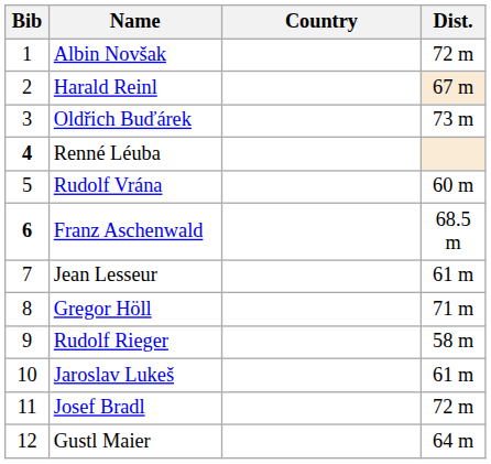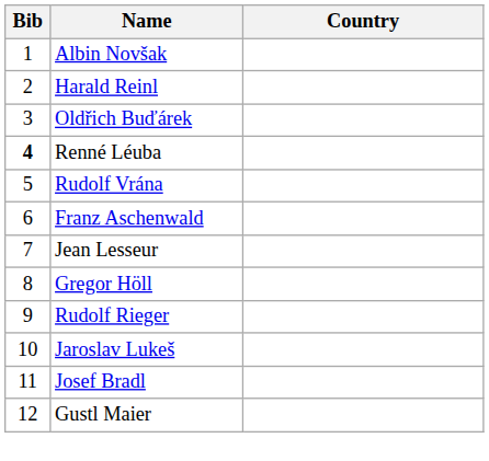- column: Dist. | 72 m | 67 m | 73 m | 60 m | 68.5 m | 61 m | 71 m | 58 m | 61 m | 72 m | 64 m
Franz Aschenwald | Bib: bold -> normal
